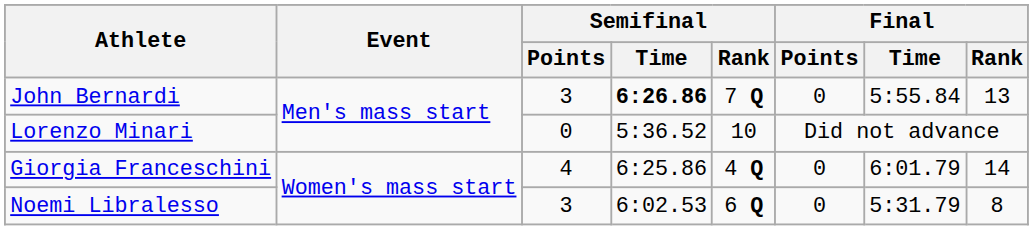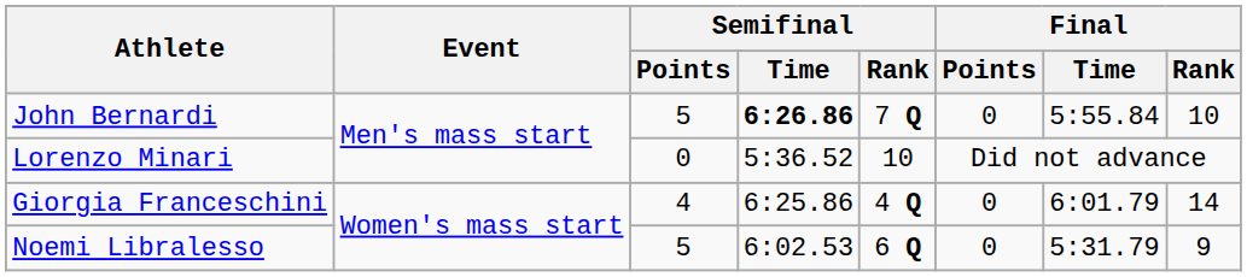John Bernardi | Semifinal / Points: 3 -> 5
John Bernardi | Final / Rank: 13 -> 10
Noemi Libralesso | Semifinal / Points: 3 -> 5
Noemi Libralesso | Final / Rank: 8 -> 9
